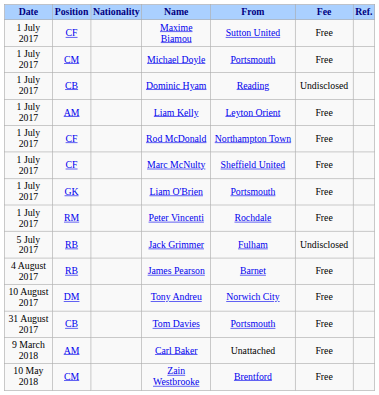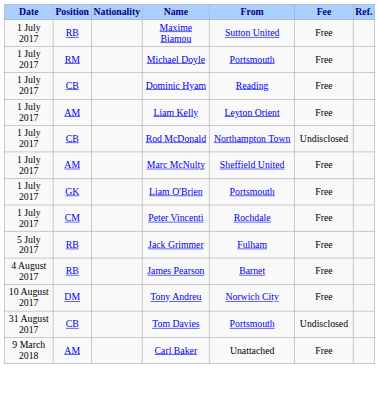Maxime Biamou | Position: CF -> RB
Michael Doyle | Position: CM -> RM
Dominic Hyam | Fee: Undisclosed -> Free
Rod McDonald | Position: CF -> CB
Rod McDonald | Fee: Free -> Undisclosed
Marc McNulty | Position: CF -> AM
Peter Vincenti | Position: RM -> CM
Jack Grimmer | Fee: Undisclosed -> Free
Tom Davies | Fee: Free -> Undisclosed
- row: 10 May 2018 | CM | Zain Westbrooke | Brentford | Free
